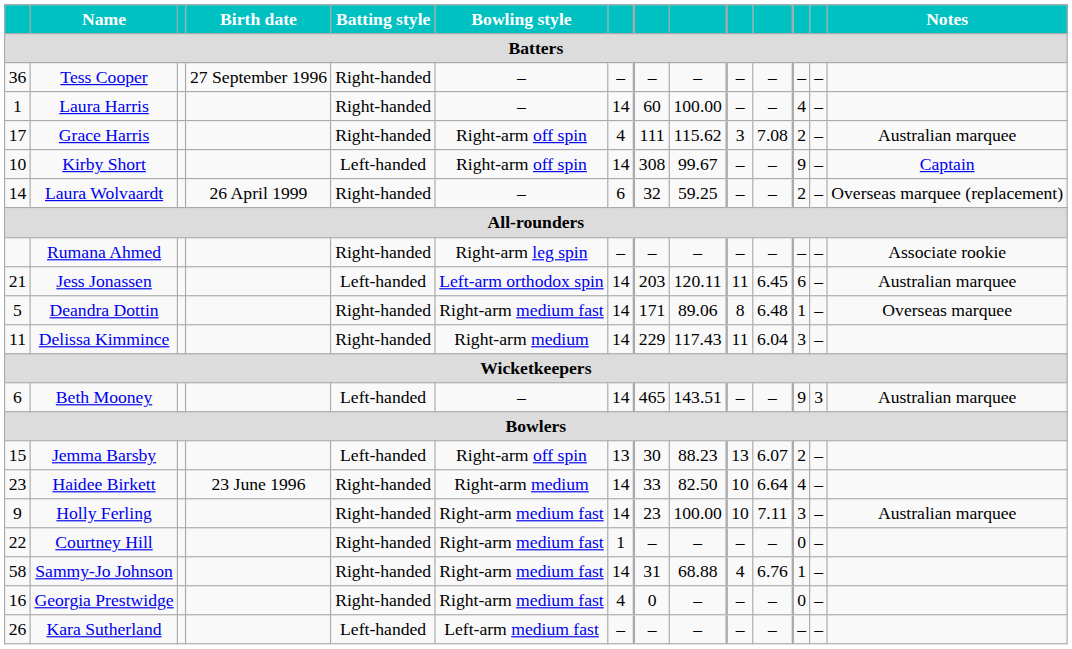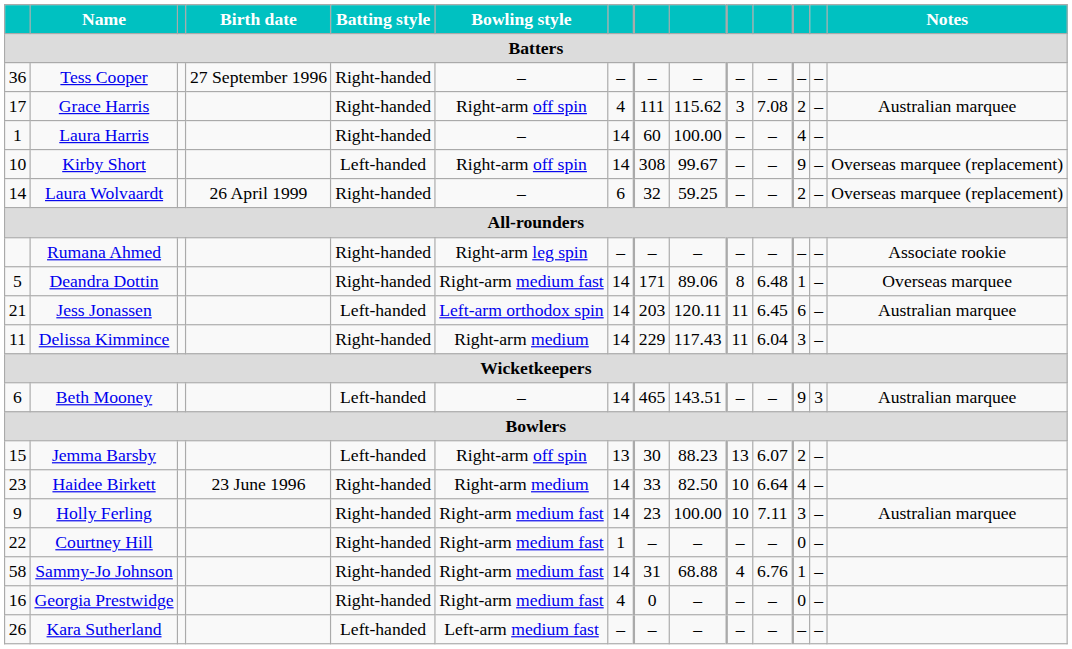rows swapped: Grace Harris <-> Laura Harris
Kirby Short | Notes: Captain -> Overseas marquee (replacement)
rows swapped: Deandra Dottin <-> Jess Jonassen
